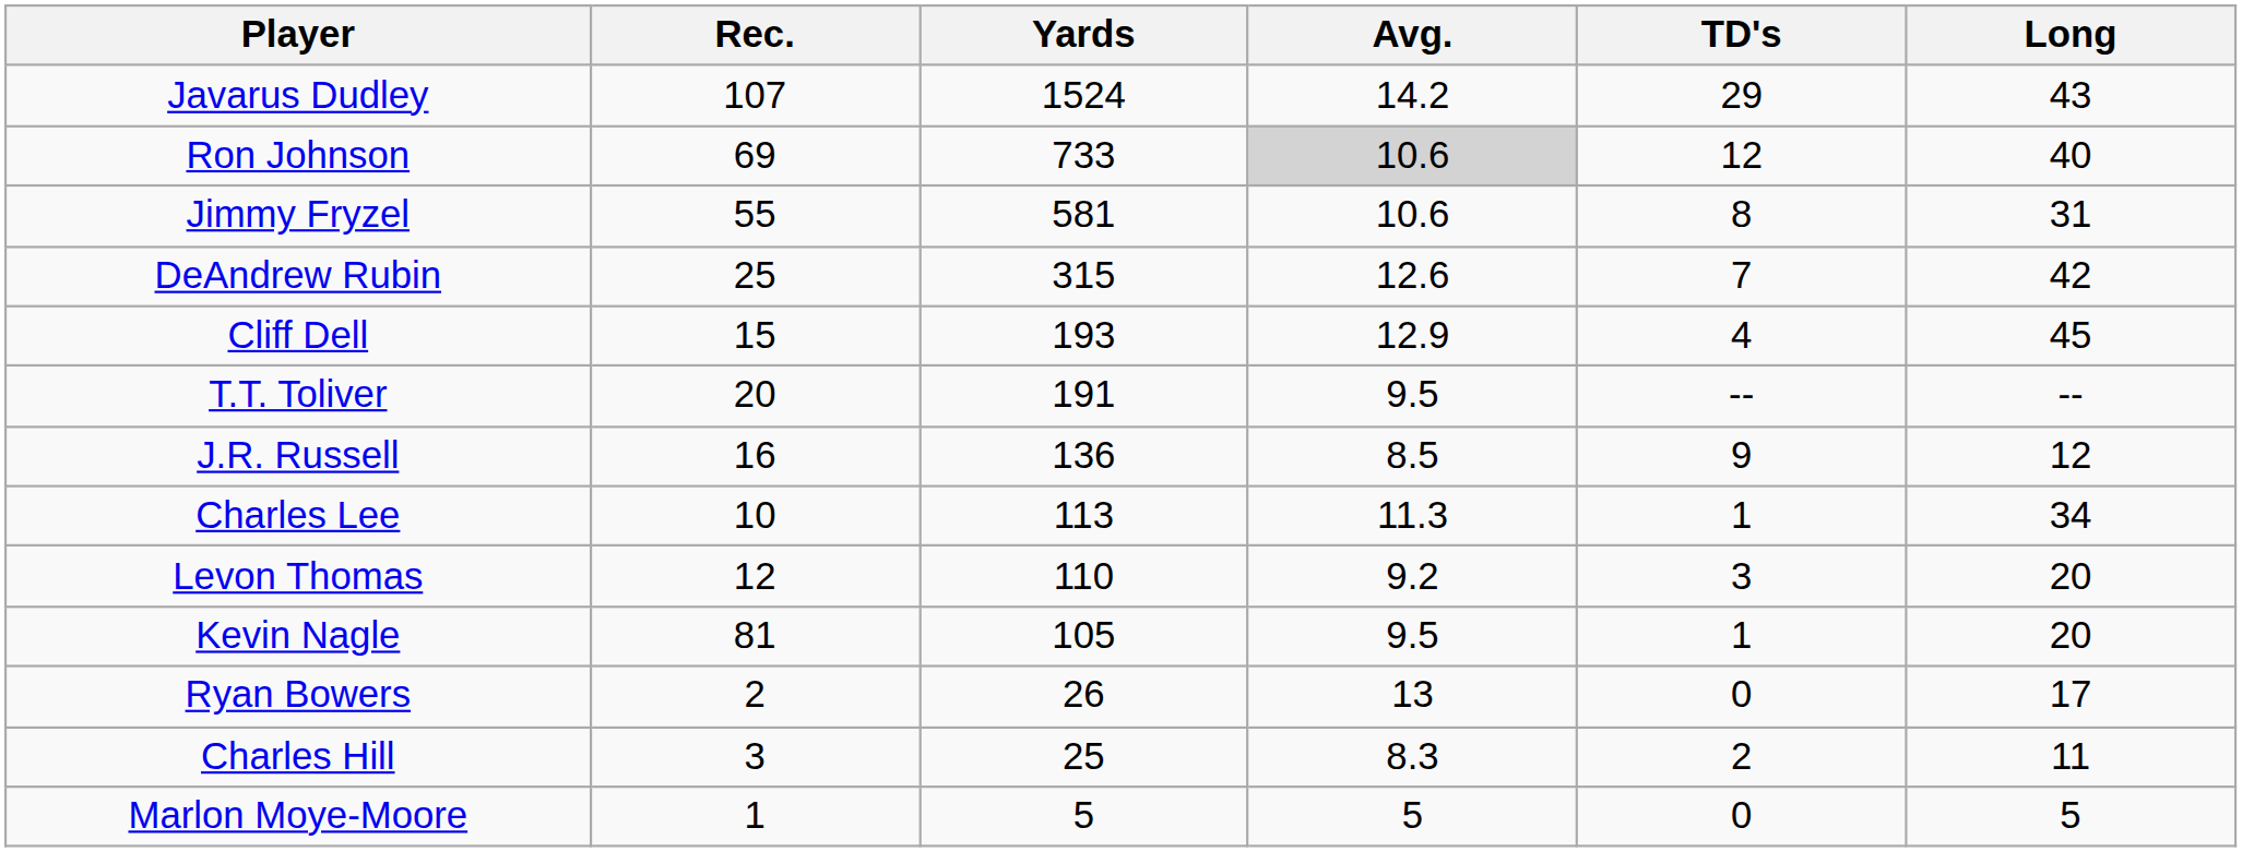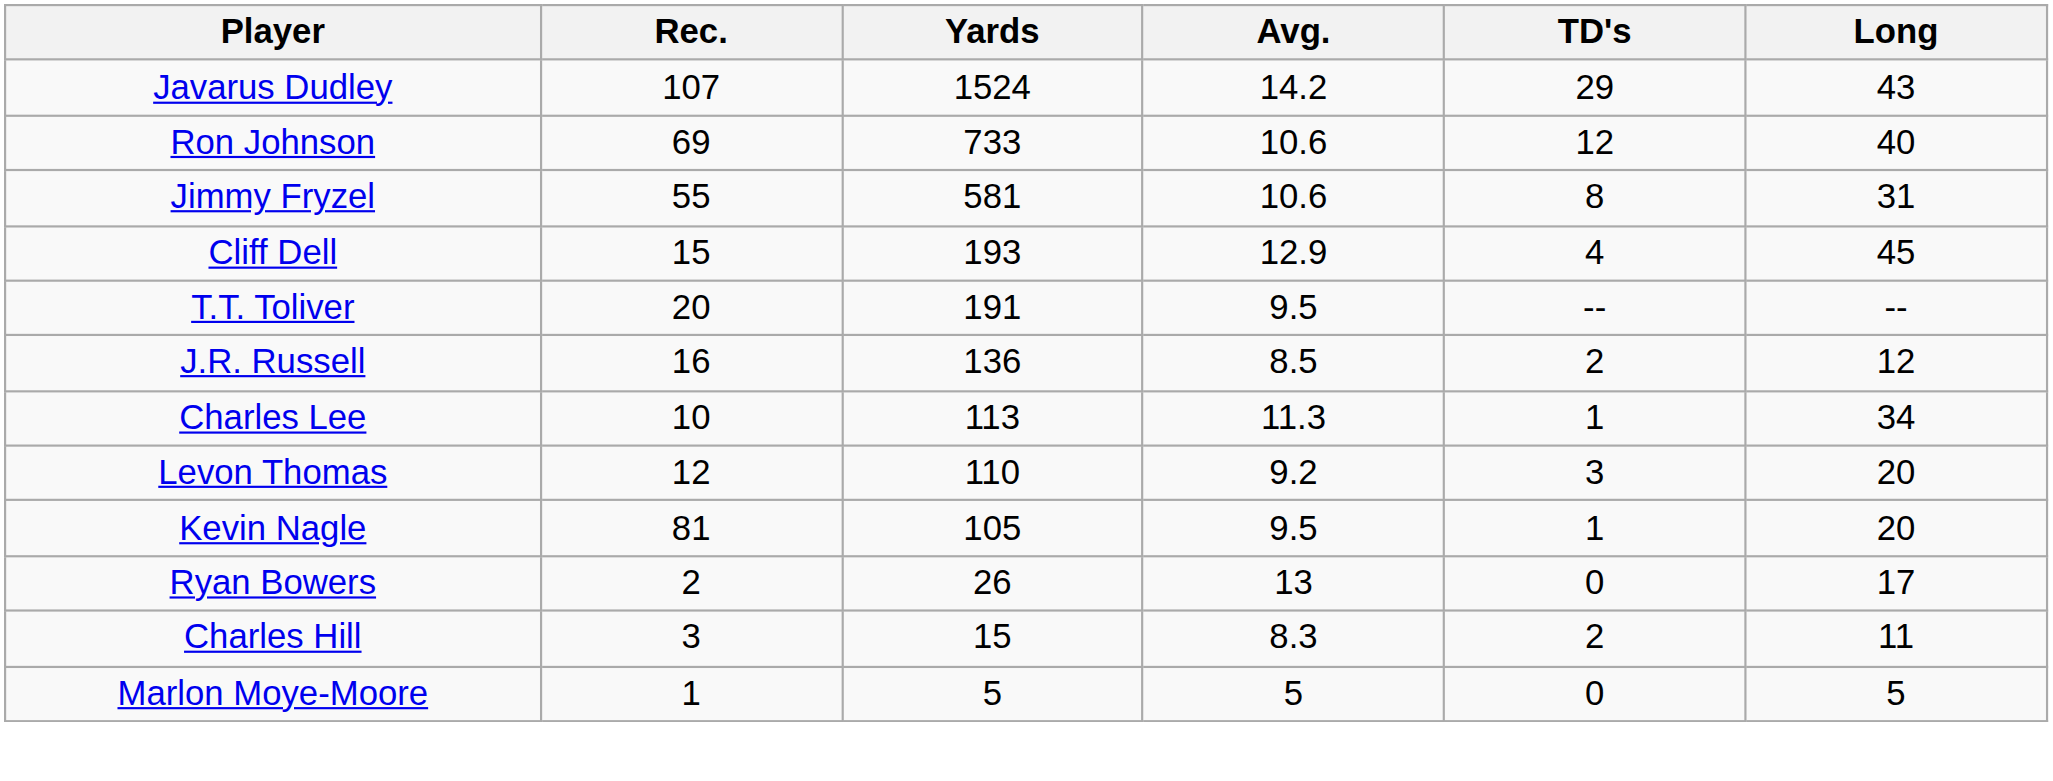Ron Johnson | Avg.: lightgrey background -> no background
- row: DeAndrew Rubin | 25 | 315 | 12.6 | 7 | 42
J.R. Russell | TD's: 9 -> 2
Charles Hill | Yards: 25 -> 15
